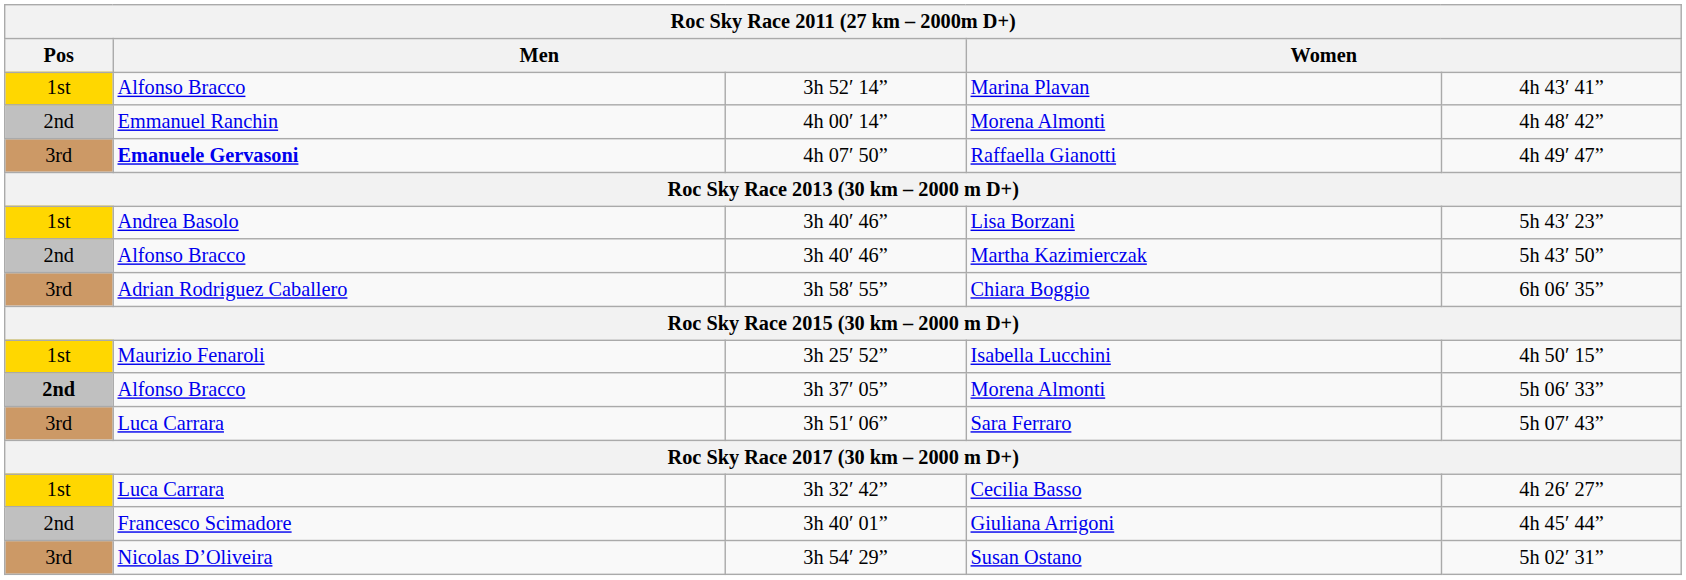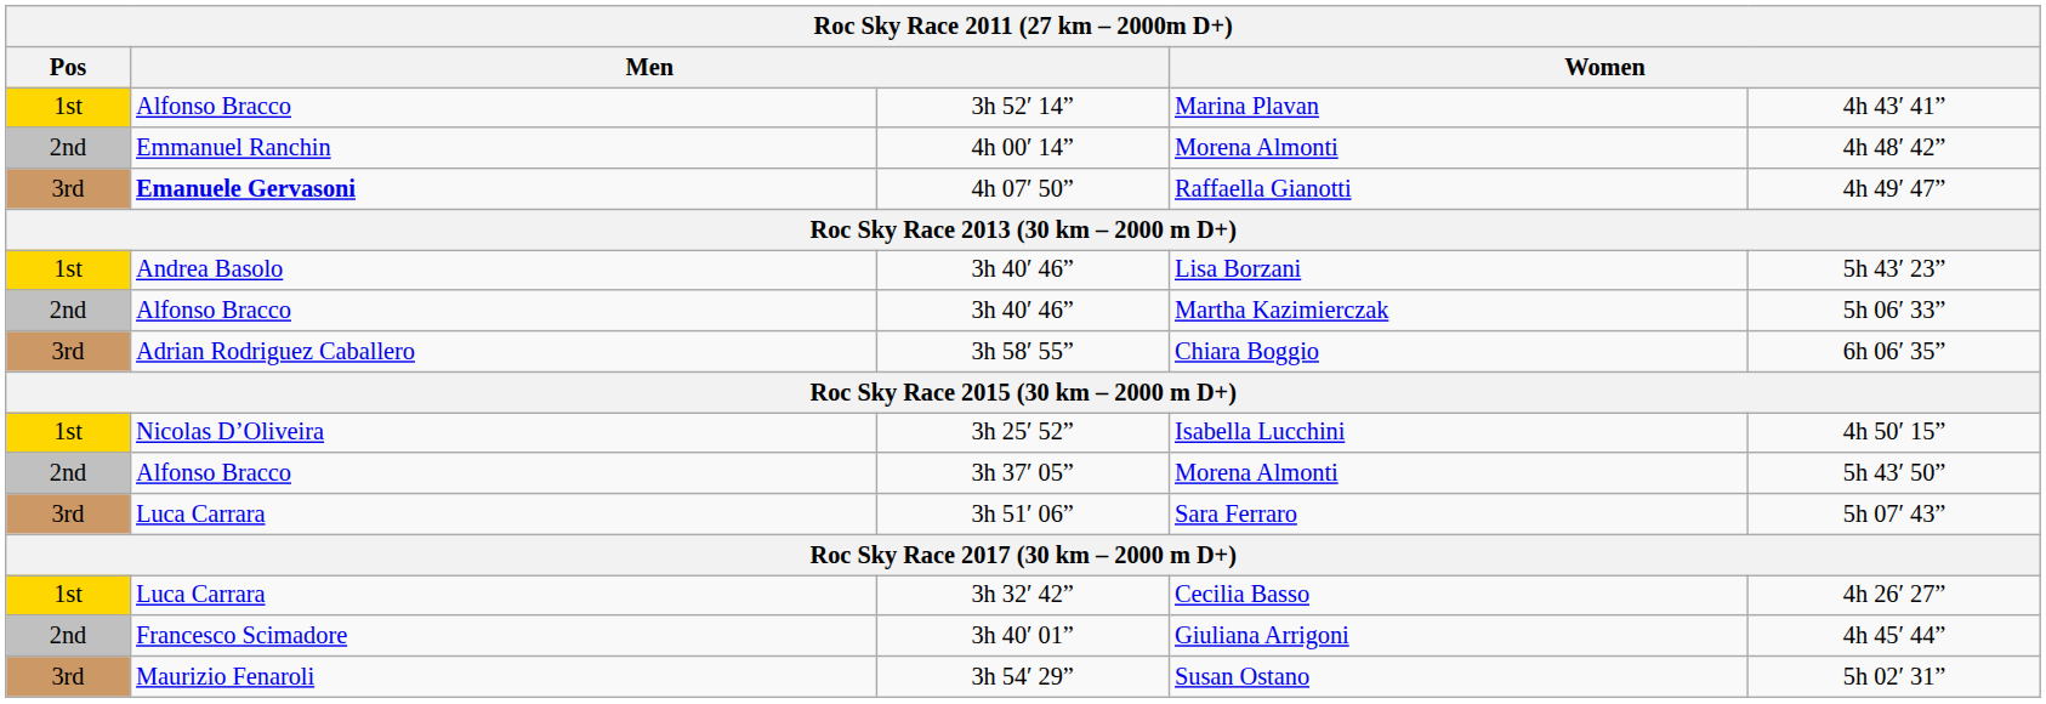Martha Kazimierczak | column 5: 5h 43′ 50” -> 5h 06′ 33”
Isabella Lucchini | column 2: Maurizio Fenaroli -> Nicolas D’Oliveira
3h 37′ 05” / Morena Almonti | Pos: bold -> normal
3h 37′ 05” / Morena Almonti | column 5: 5h 06′ 33” -> 5h 43′ 50”
Susan Ostano | column 2: Nicolas D’Oliveira -> Maurizio Fenaroli
